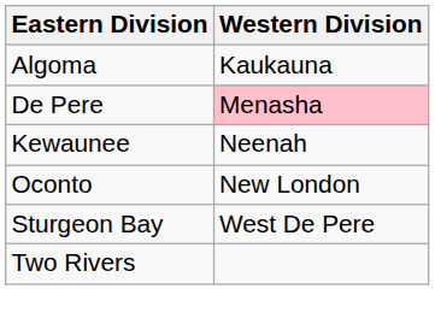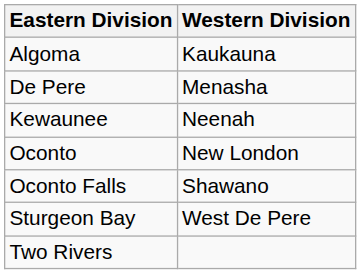De Pere | Western Division: pink background -> no background
+ row: Oconto Falls | Shawano
